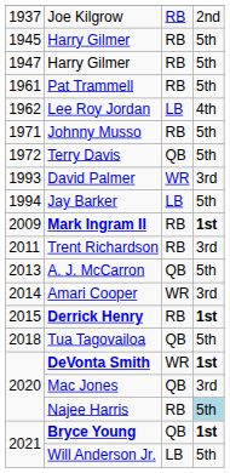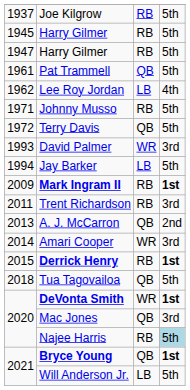Joe Kilgrow | column 4: 2nd -> 5th
Pat Trammell | column 3: RB -> QB
A. J. McCarron | column 4: 5th -> 2nd
